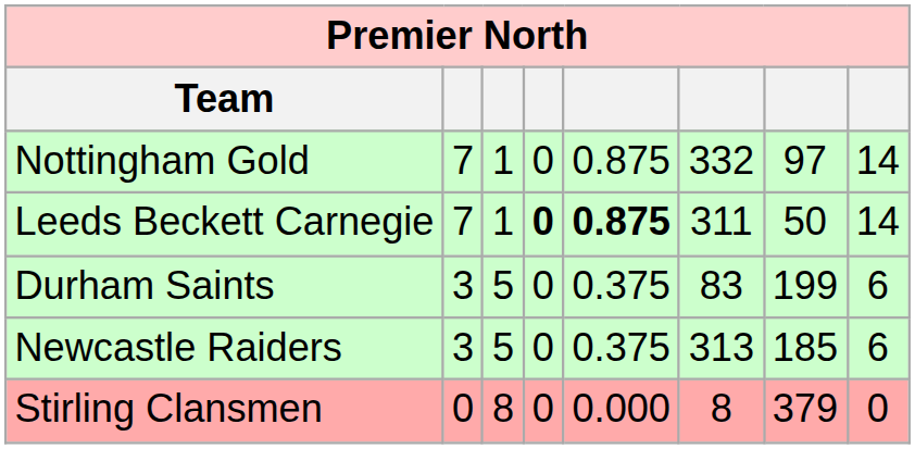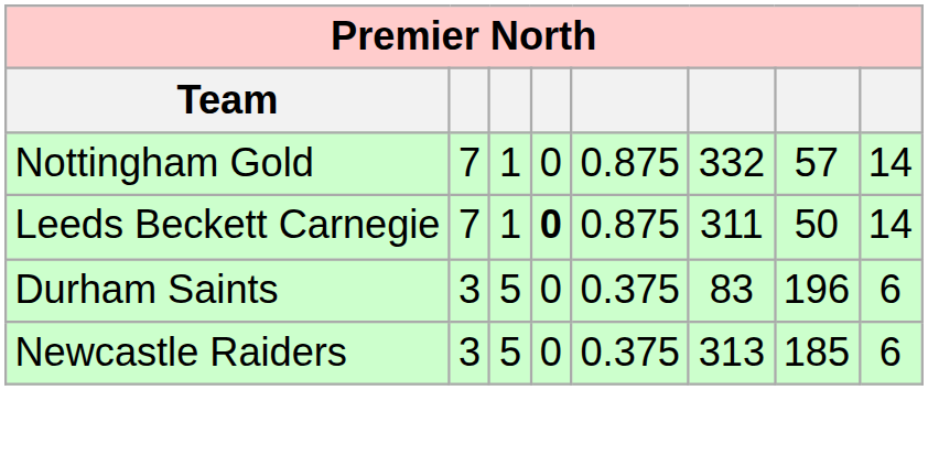Nottingham Gold | column 7: 97 -> 57
Leeds Beckett Carnegie | column 5: bold -> normal
Durham Saints | column 7: 199 -> 196
- row: Stirling Clansmen | 0 | 8 | 0 | 0.000 | 8 | 379 | 0
